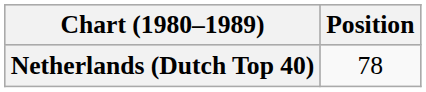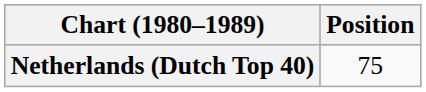Netherlands (Dutch Top 40) | Position: 78 -> 75
